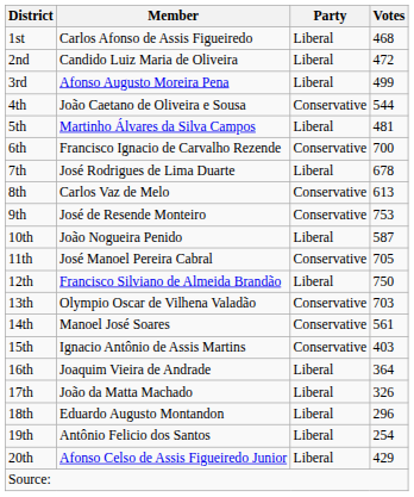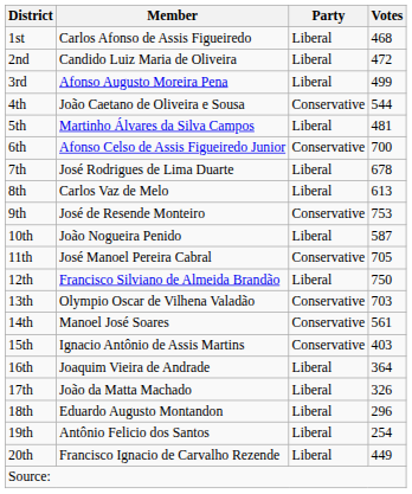6th | Member: Francisco Ignacio de Carvalho Rezende -> Afonso Celso de Assis Figueiredo Junior
8th | Party: Conservative -> Liberal
20th | Member: Afonso Celso de Assis Figueiredo Junior -> Francisco Ignacio de Carvalho Rezende
20th | Votes: 429 -> 449
